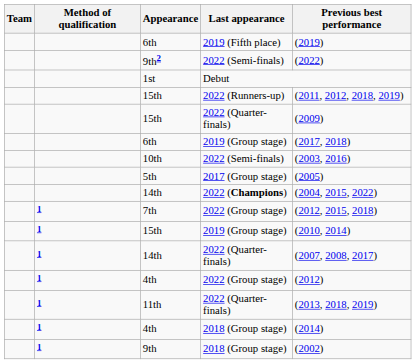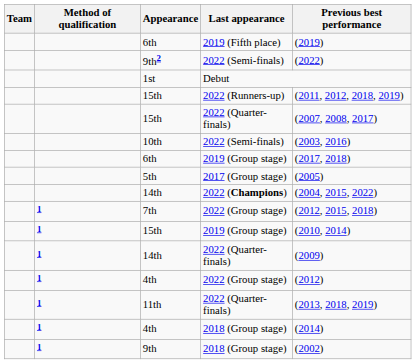15th / 2022 (Quarter-finals) | Previous best performance: (2009) -> (2007, 2008, 2017)
rows swapped: 10th <-> 6th / 2019 (Group stage)
14th / 2022 (Quarter-finals) | Previous best performance: (2007, 2008, 2017) -> (2009)
